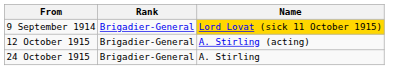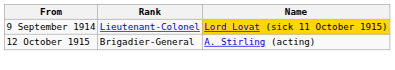9 September 1914 | Rank: Brigadier-General -> Lieutenant-Colonel
- row: 24 October 1915 | Brigadier-General | A. Stirling
